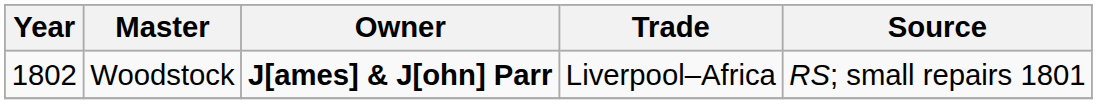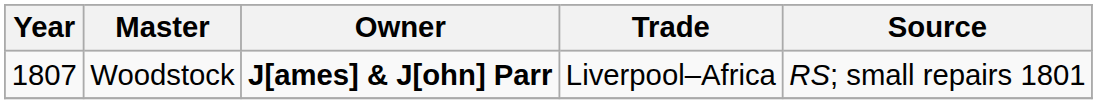Woodstock | Year: 1802 -> 1807
